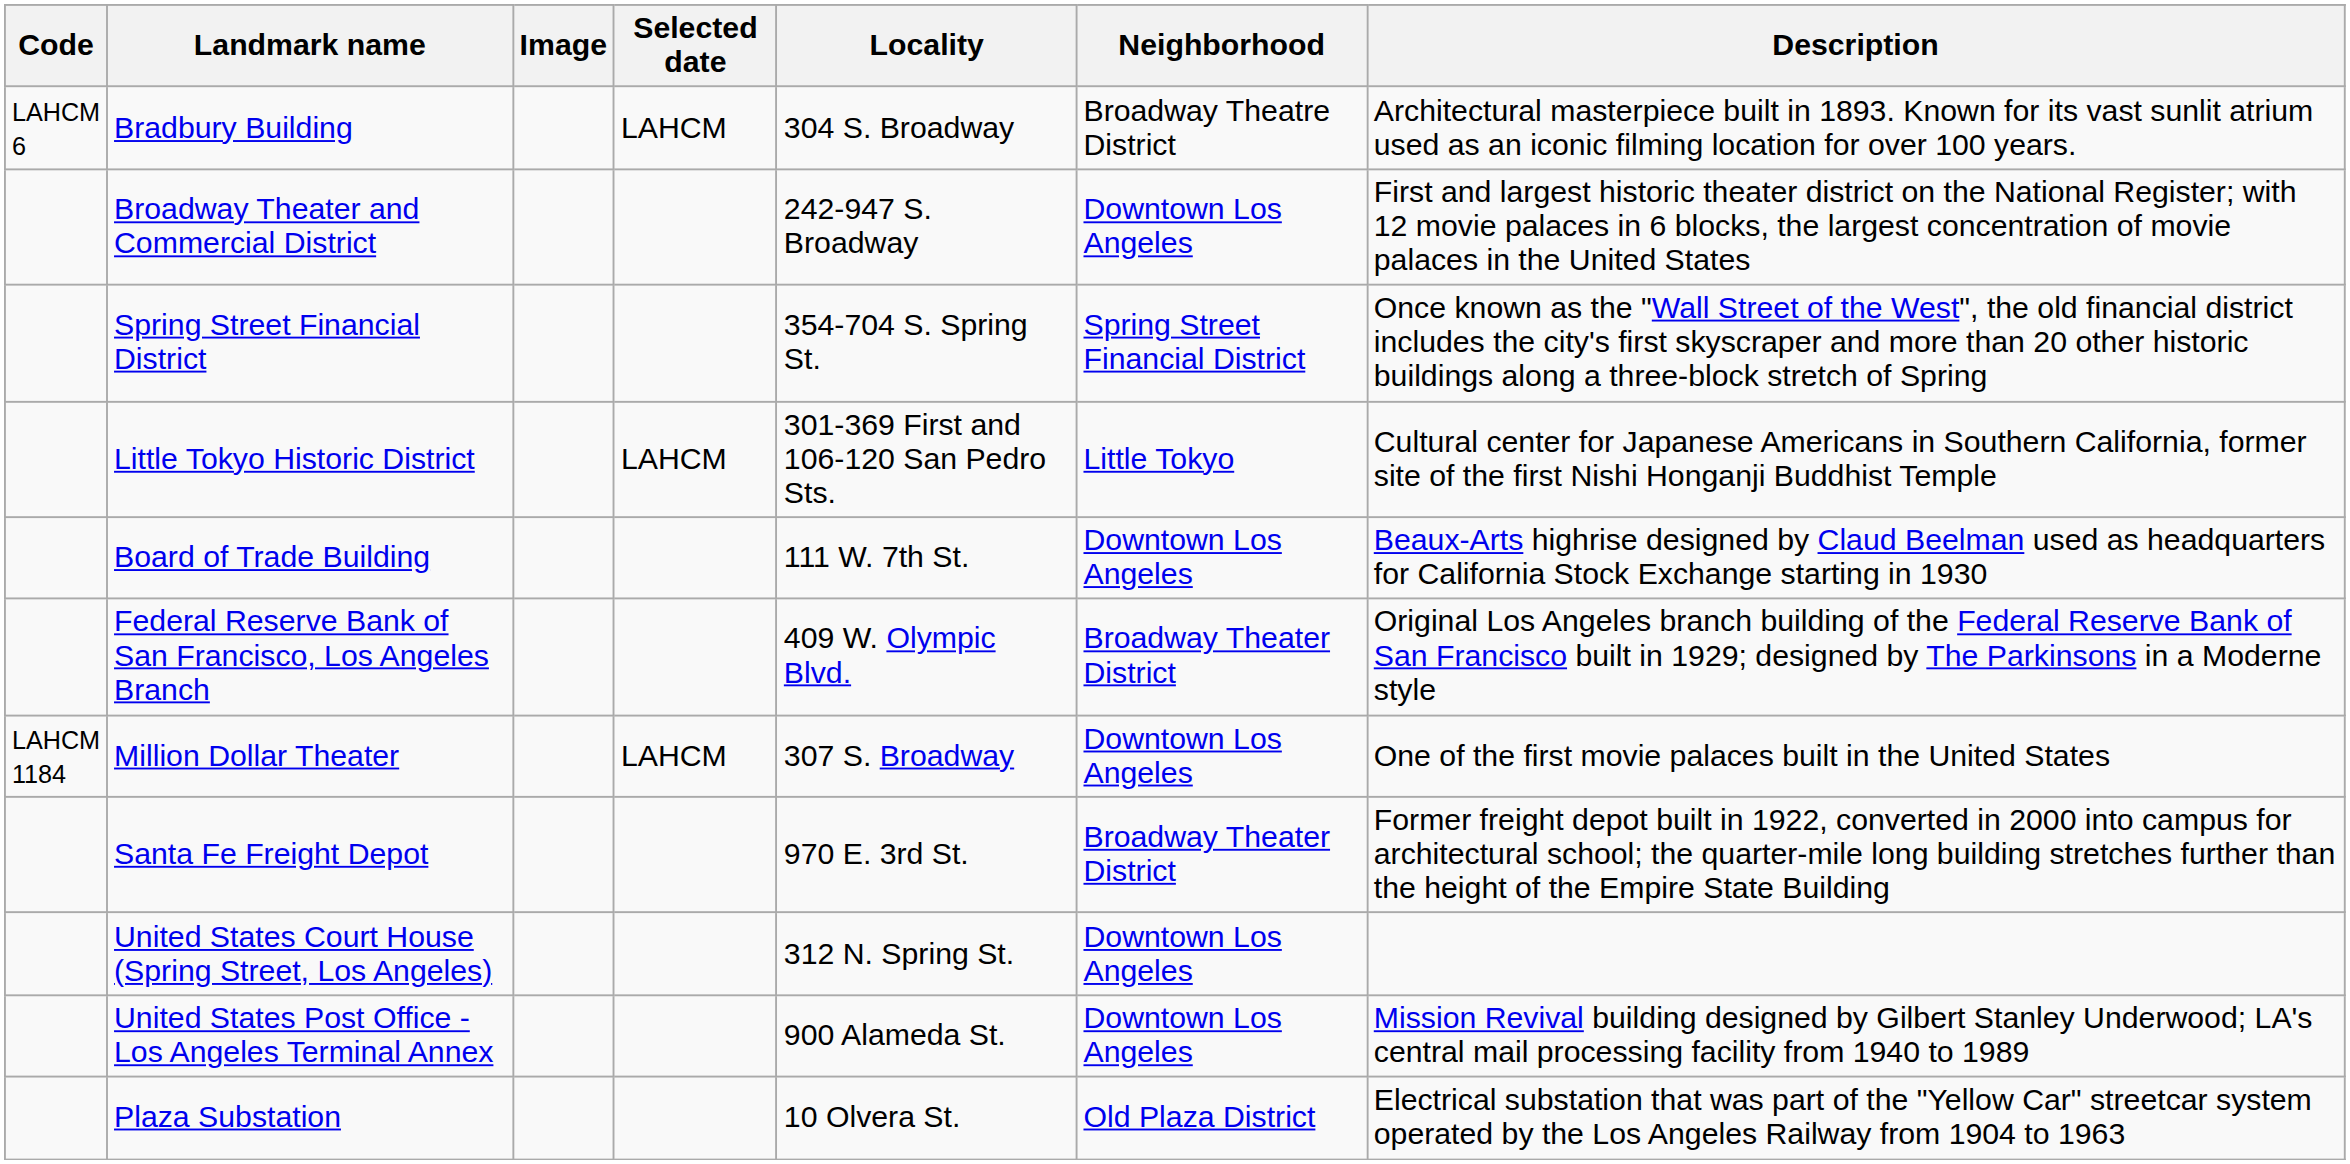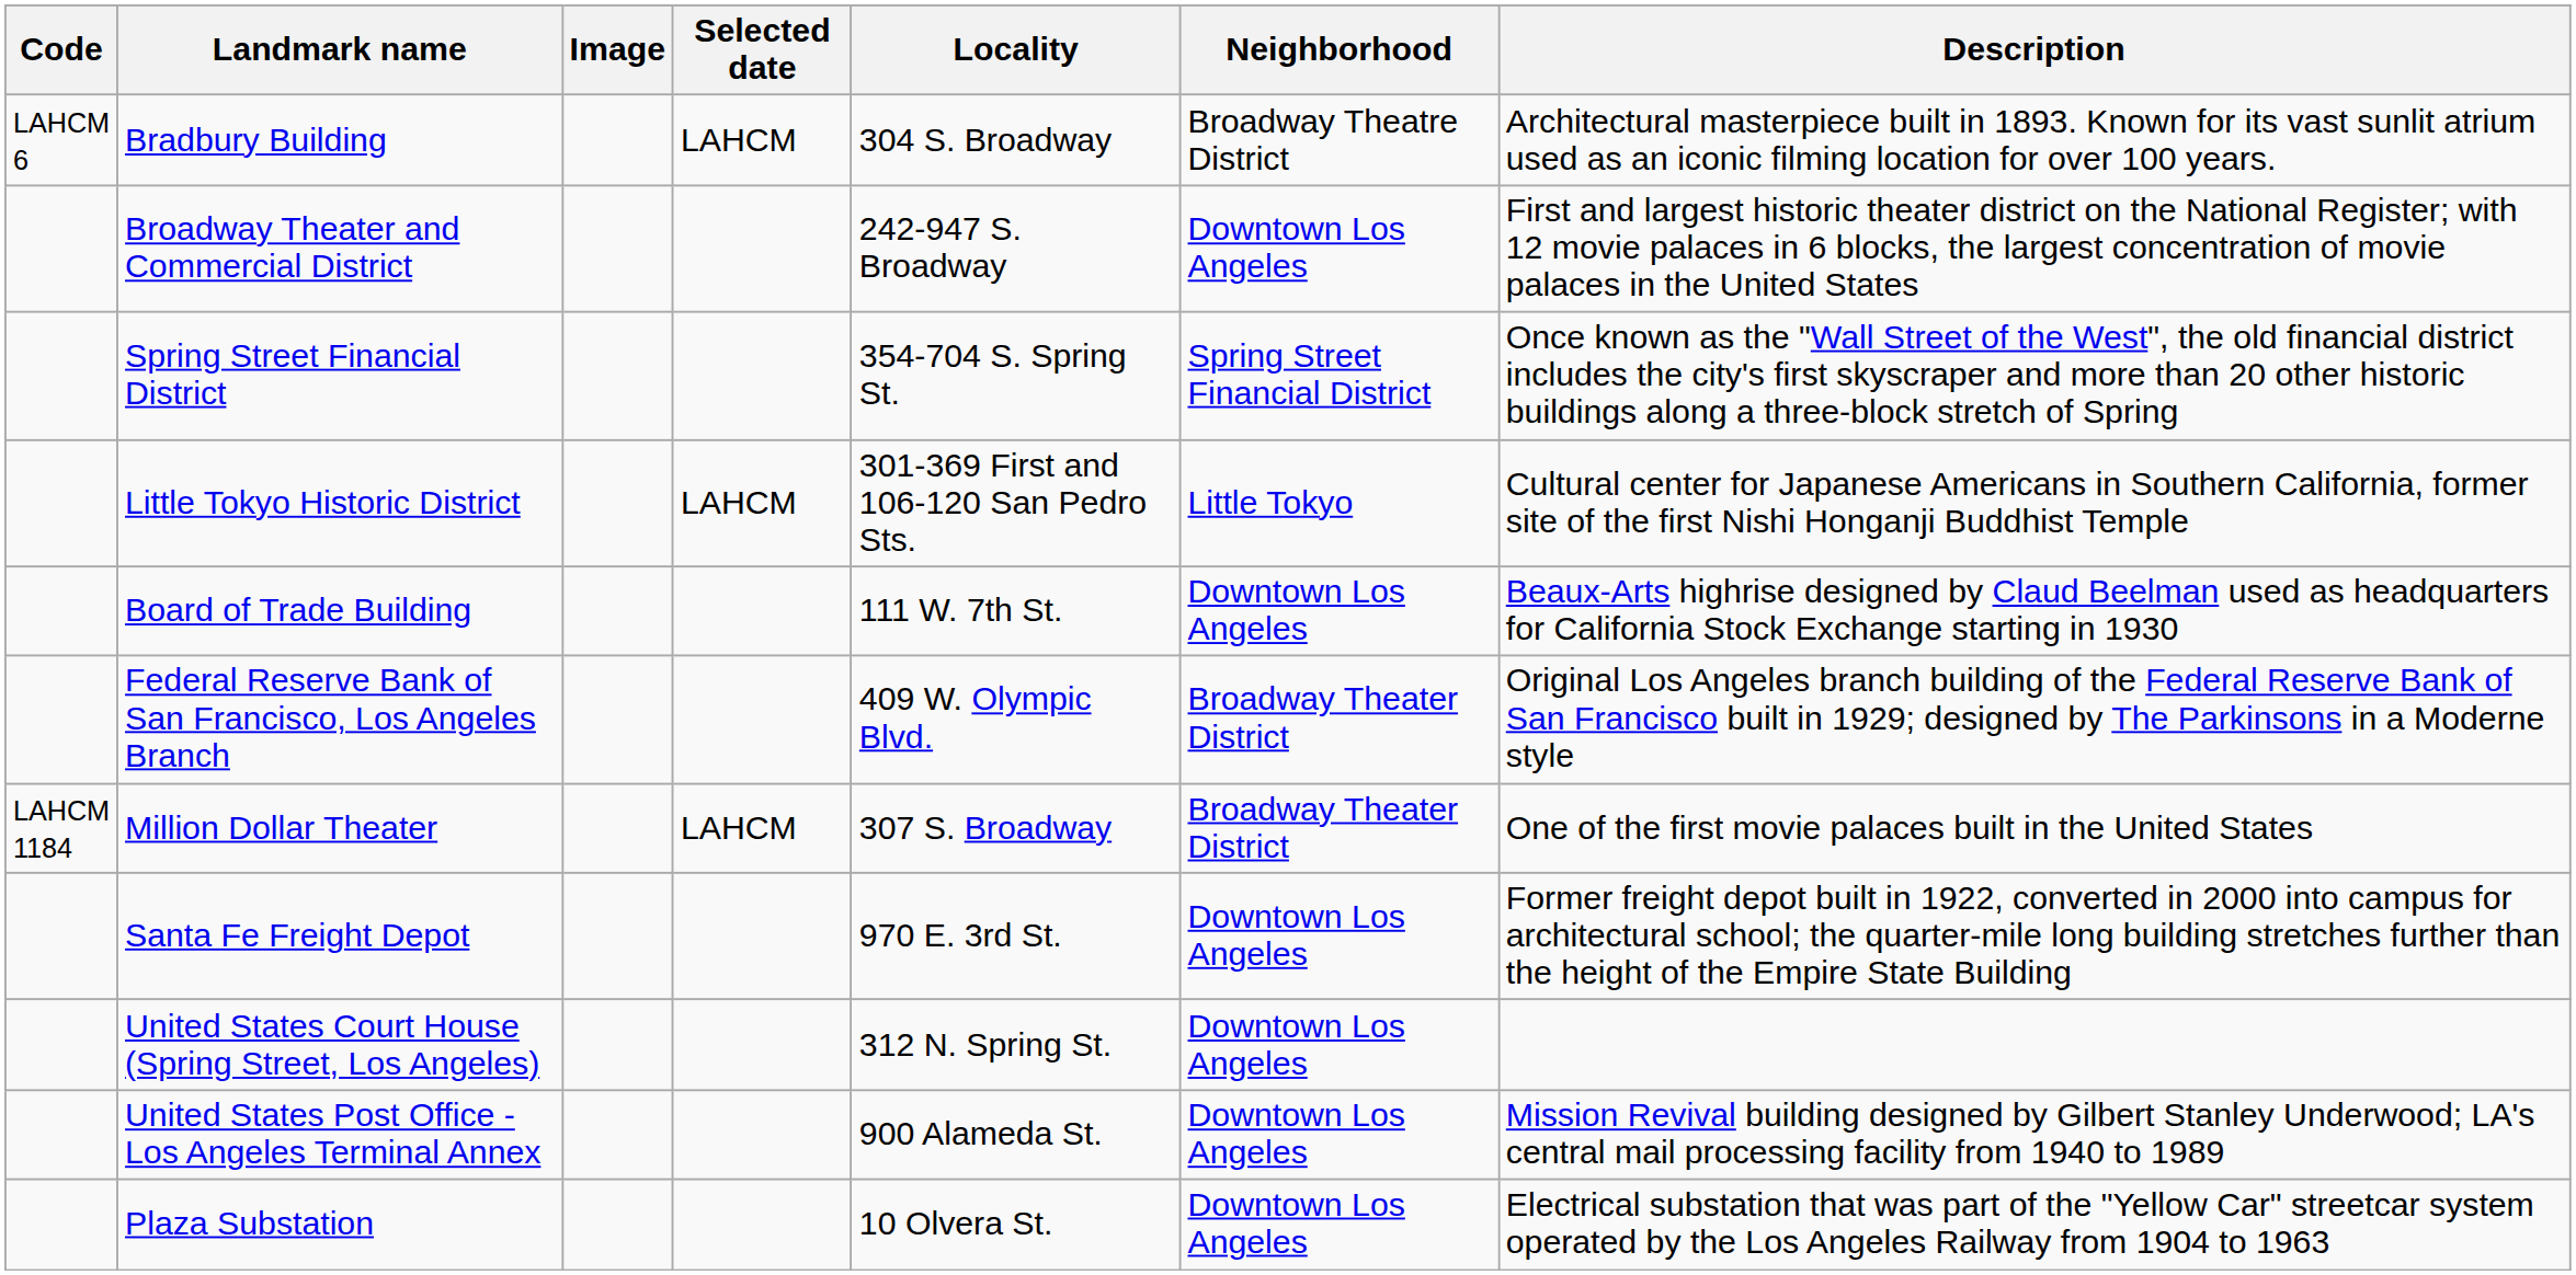Million Dollar Theater | Neighborhood: Downtown Los Angeles -> Broadway Theater District
Santa Fe Freight Depot | Neighborhood: Broadway Theater District -> Downtown Los Angeles
Plaza Substation | Neighborhood: Old Plaza District -> Downtown Los Angeles
